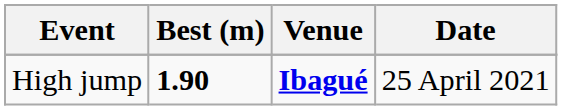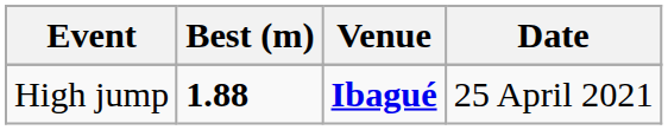High jump | Best (m): 1.90 -> 1.88
